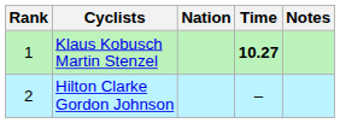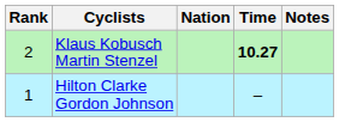Klaus Kobusch Martin Stenzel | Rank: 1 -> 2
Hilton Clarke Gordon Johnson | Rank: 2 -> 1
